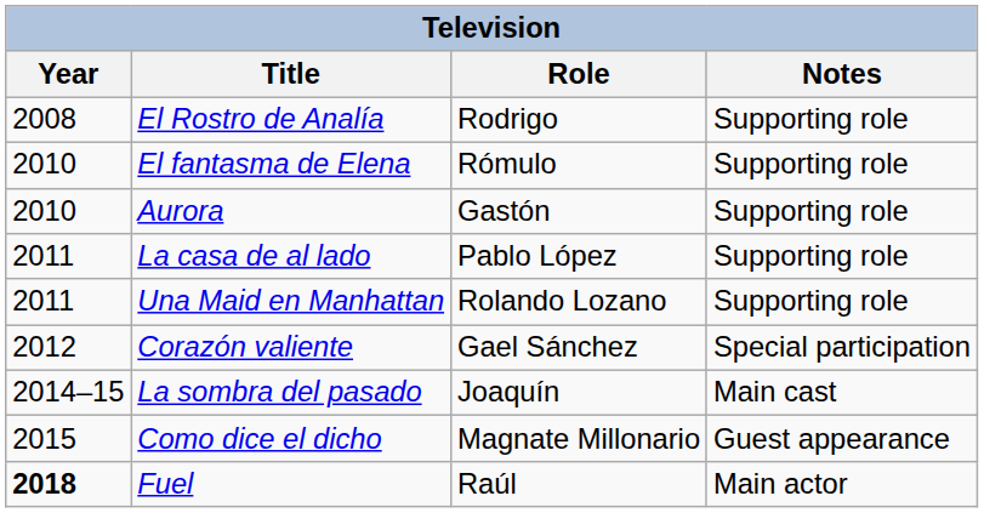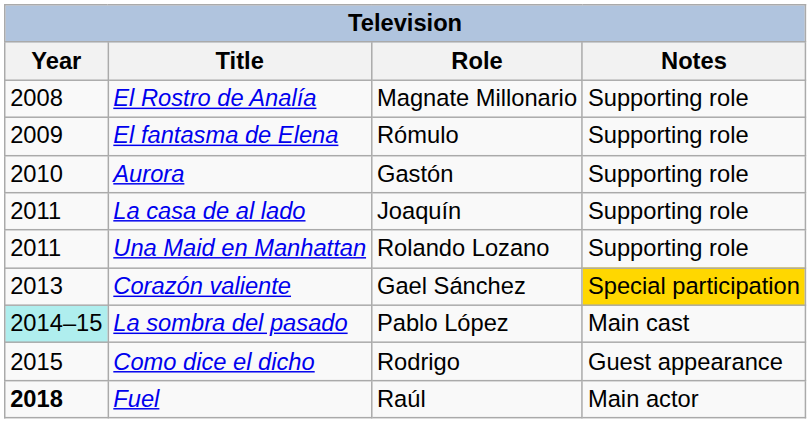El Rostro de Analía | Role: Rodrigo -> Magnate Millonario
El fantasma de Elena | Year: 2010 -> 2009
La casa de al lado | Role: Pablo López -> Joaquín
Corazón valiente | Year: 2012 -> 2013
Corazón valiente | Notes: no background -> gold background
La sombra del pasado | Year: no background -> paleturquoise background
La sombra del pasado | Role: Joaquín -> Pablo López
Como dice el dicho | Role: Magnate Millonario -> Rodrigo
